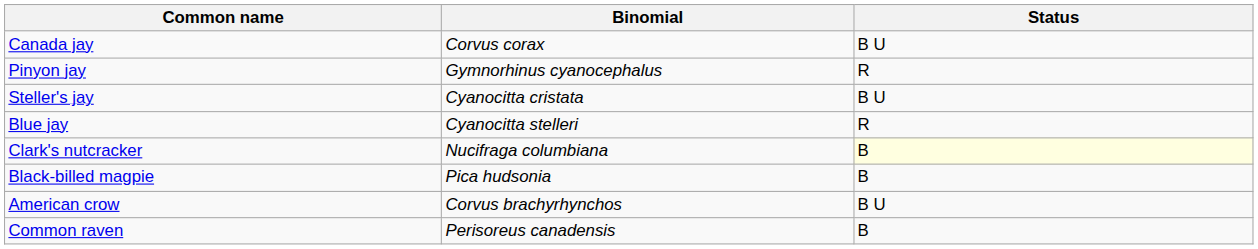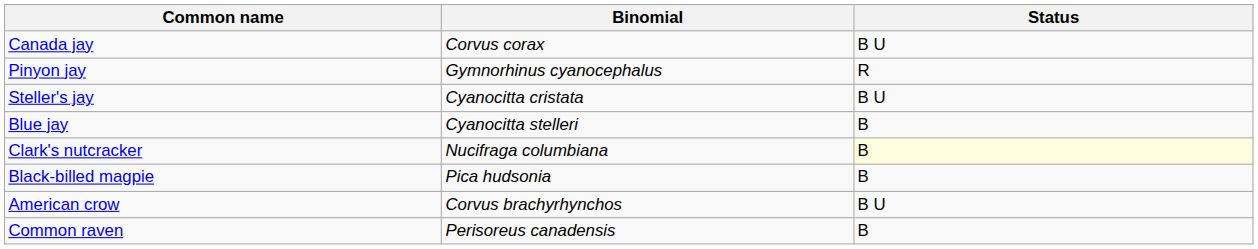Blue jay | Status: R -> B
